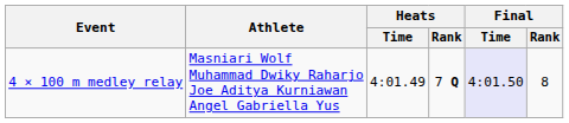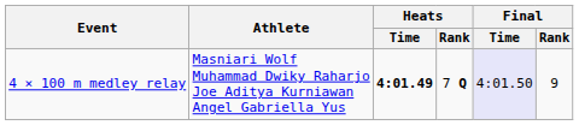4 × 100 m medley relay | Heats / Time: normal -> bold
4 × 100 m medley relay | Final / Rank: 8 -> 9
